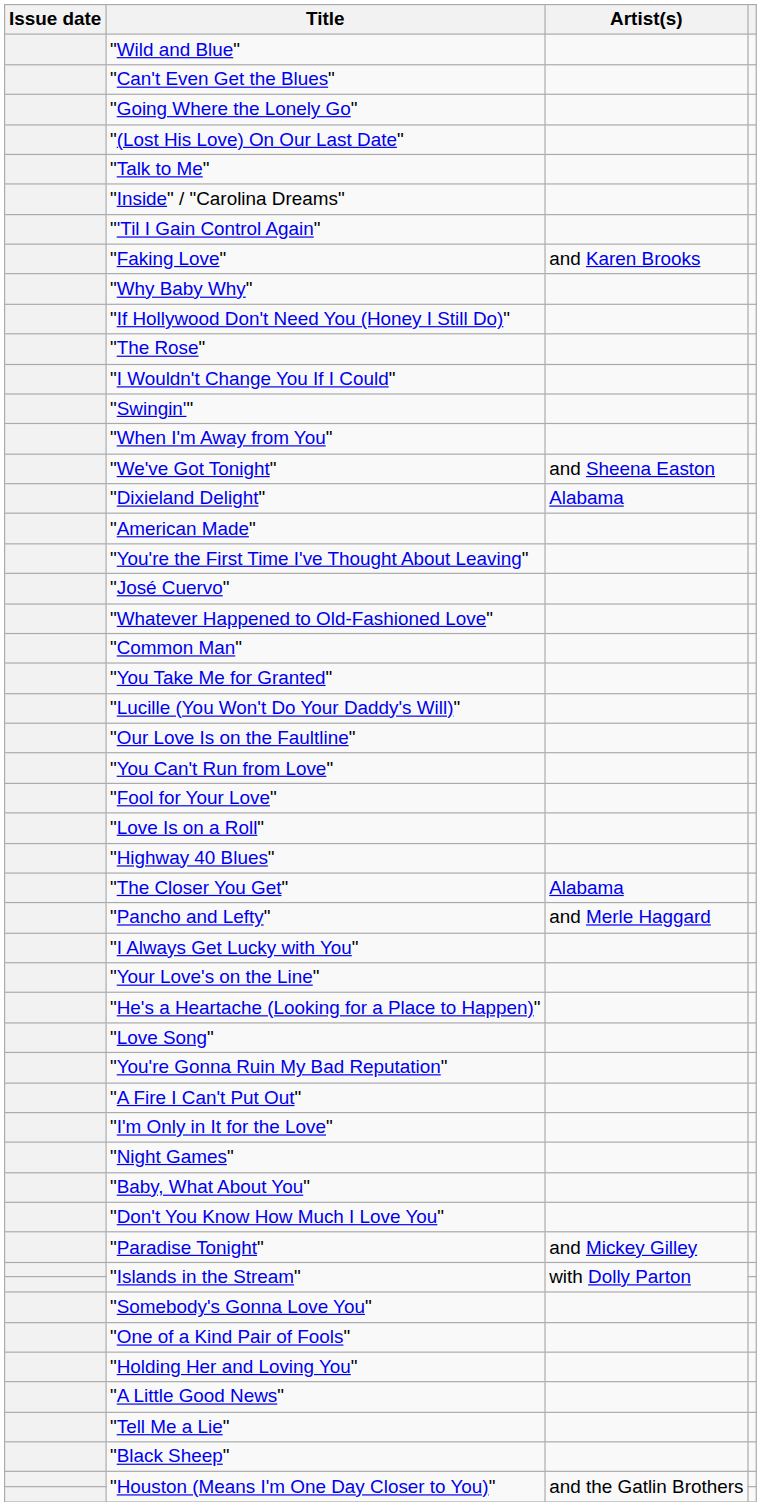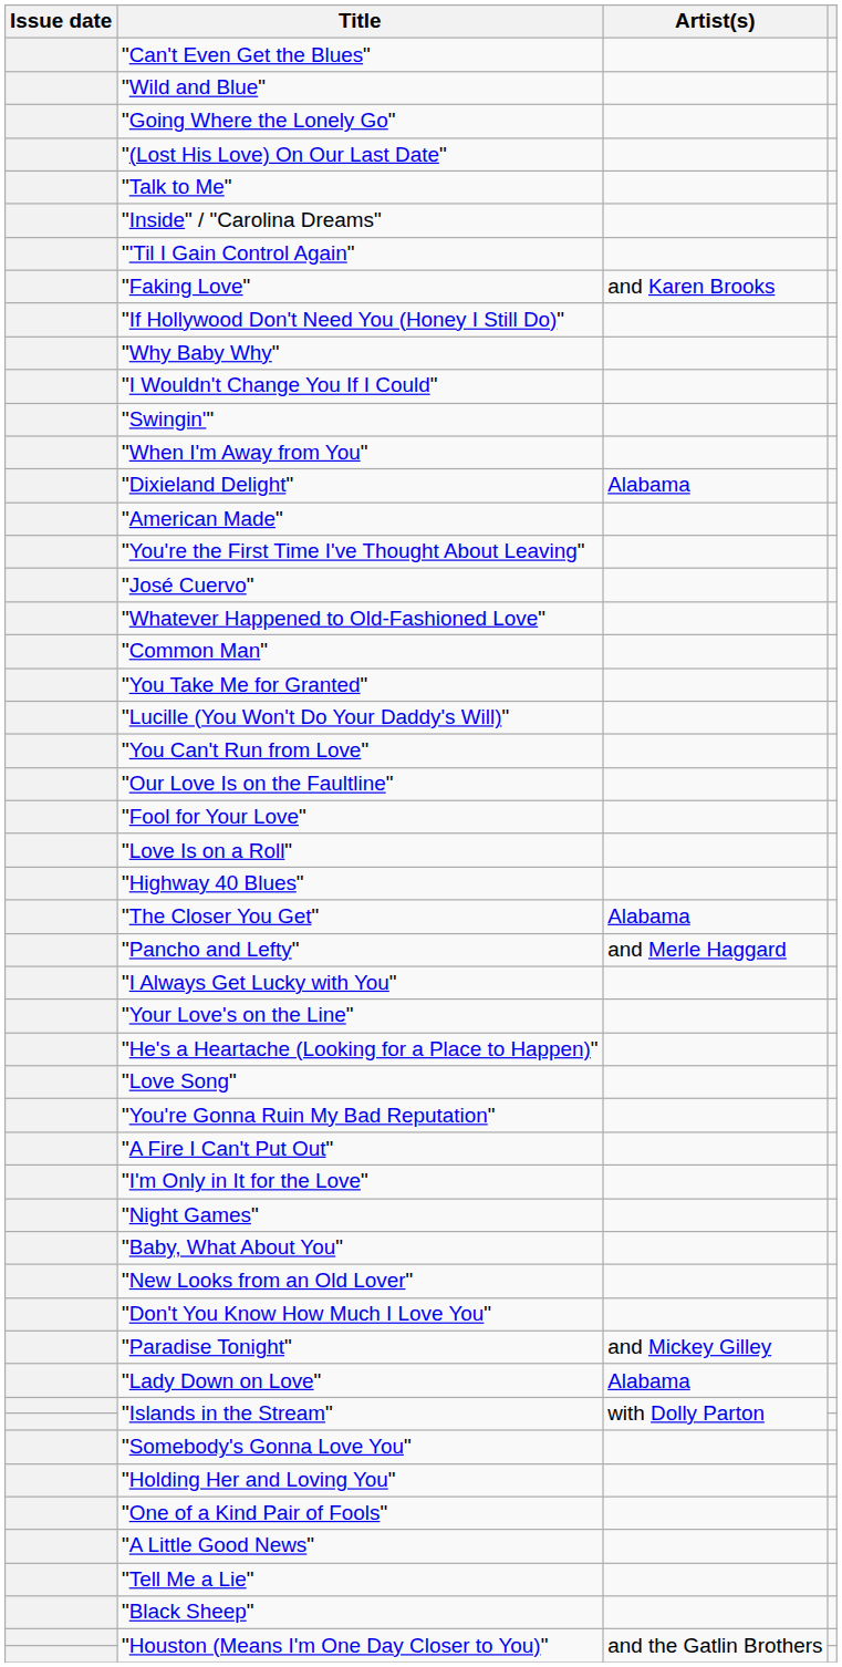rows swapped: "Wild and Blue" <-> "Can't Even Get the Blues"
rows swapped: "Why Baby Why" <-> "If Hollywood Don't Need You (Honey I Still Do)"
- row: "The Rose"
- row: "We've Got Tonight" | and Sheena Easton
rows swapped: "Our Love Is on the Faultline" <-> "You Can't Run from Love"
+ row: "New Looks from an Old Lover"
+ row: "Lady Down on Love" | Alabama
rows swapped: "One of a Kind Pair of Fools" <-> "Holding Her and Loving You"
